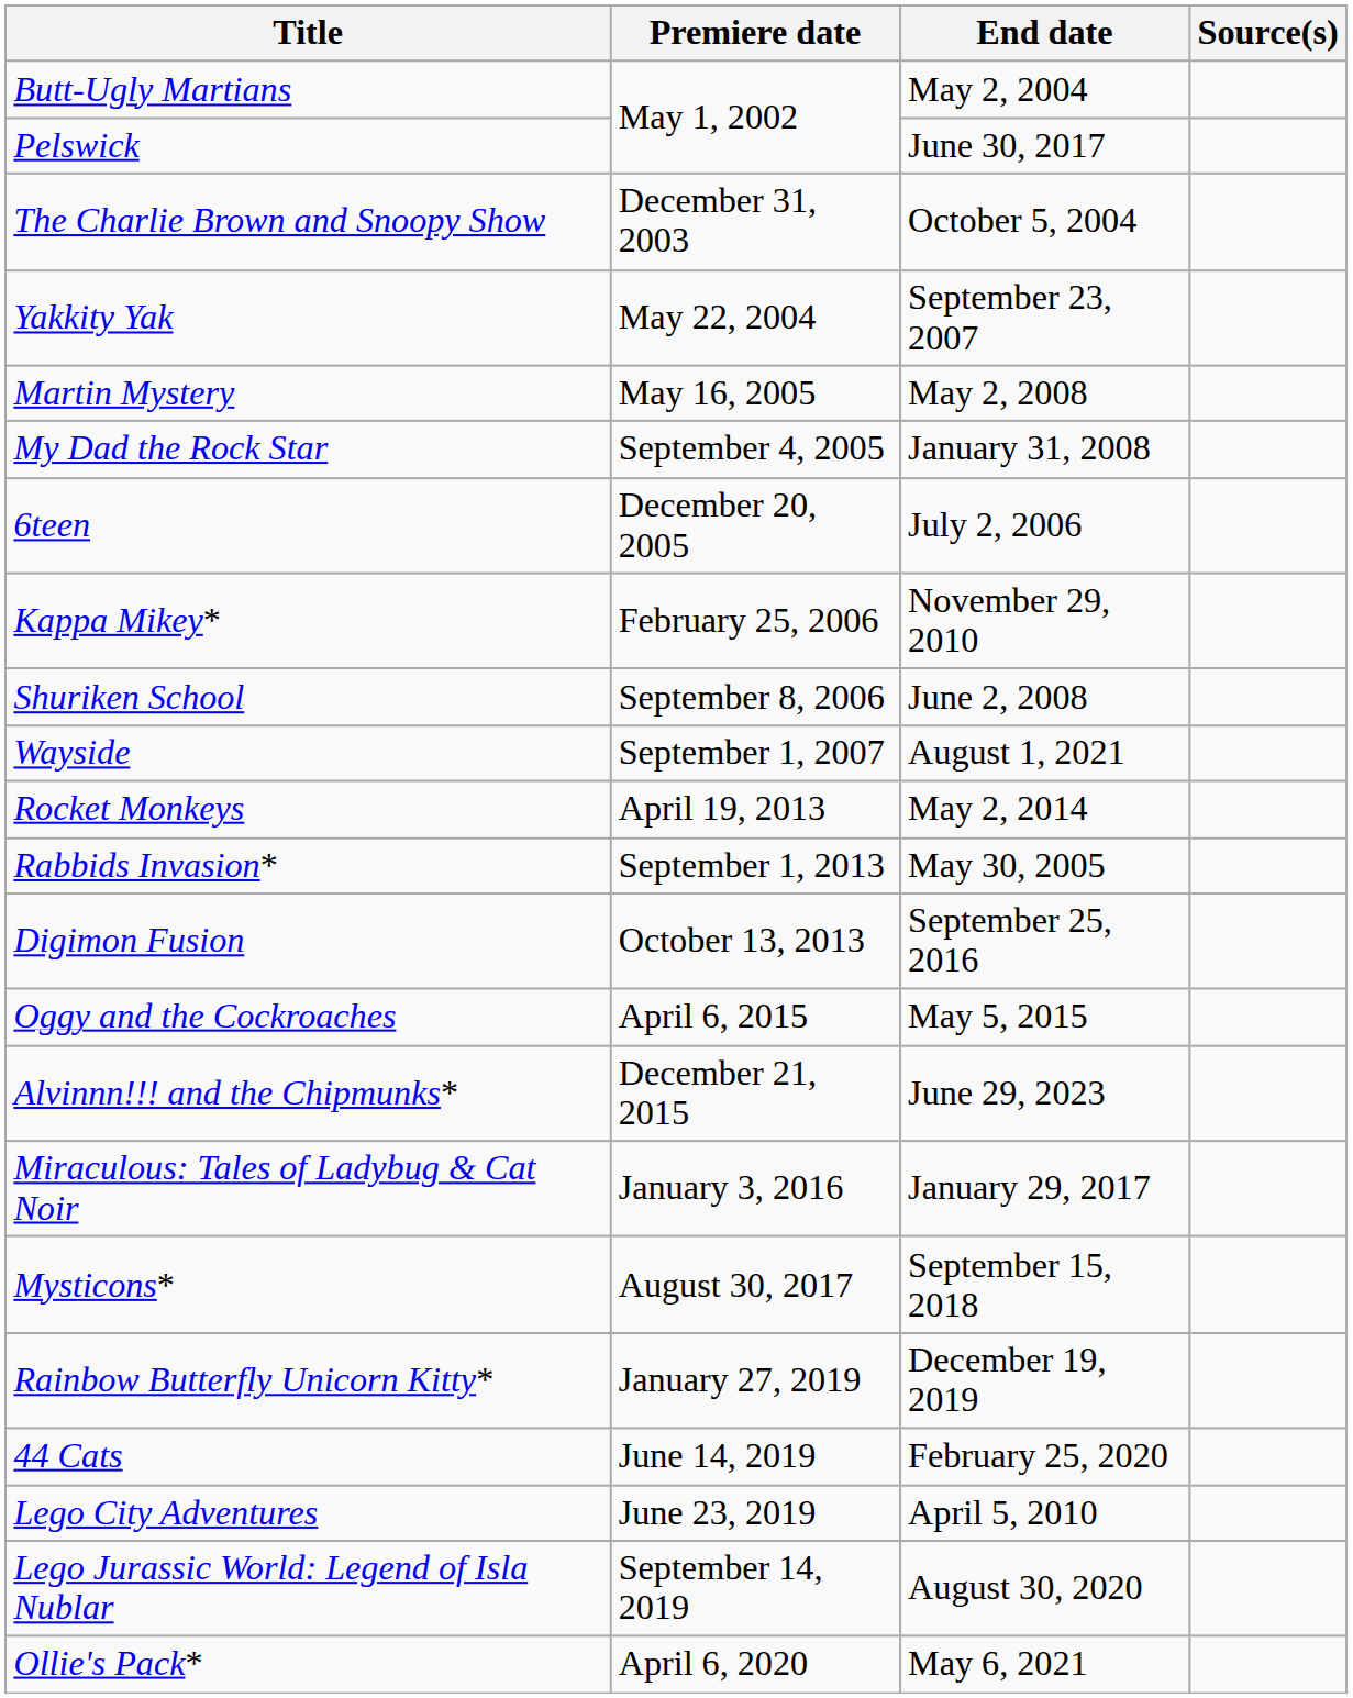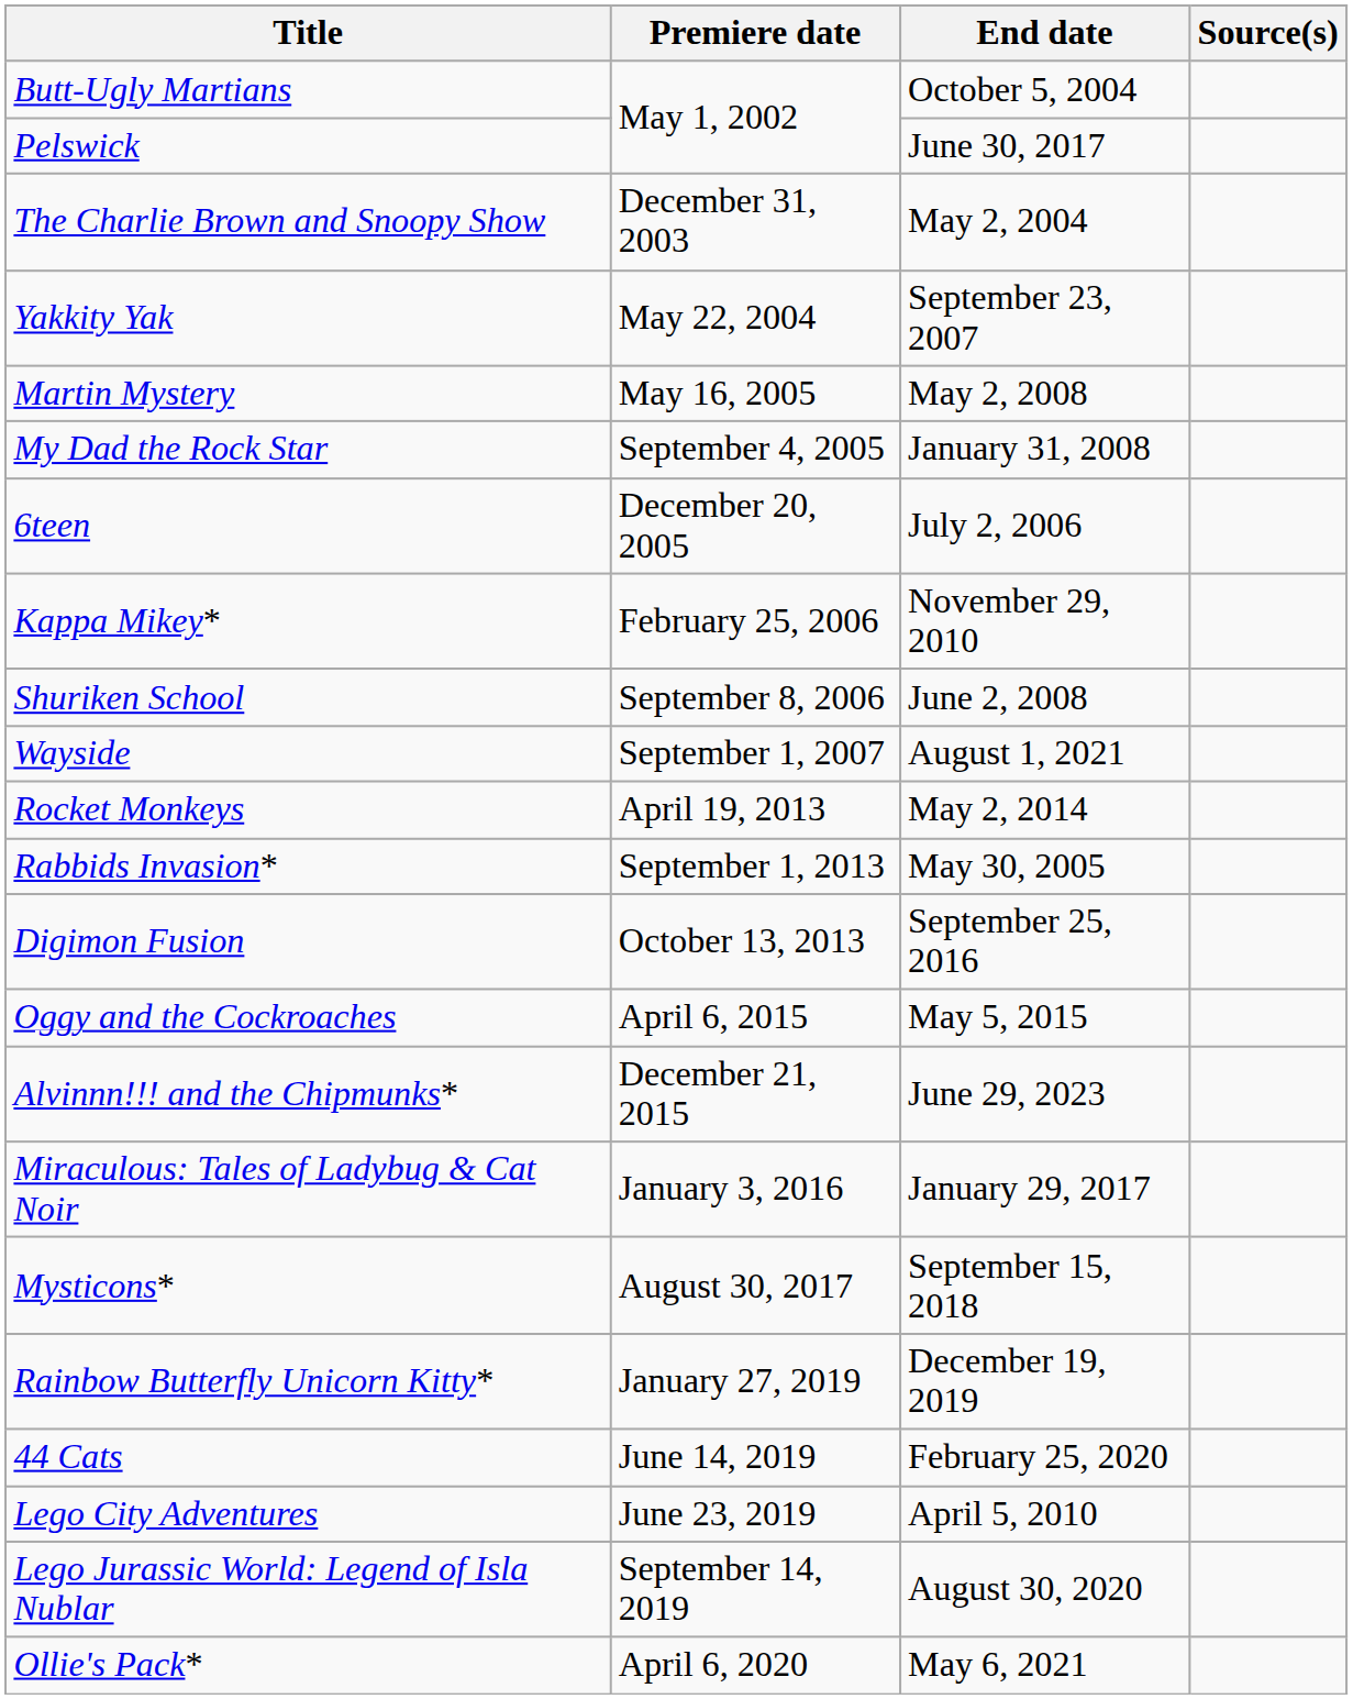Butt-Ugly Martians | End date: May 2, 2004 -> October 5, 2004
The Charlie Brown and Snoopy Show | End date: October 5, 2004 -> May 2, 2004
